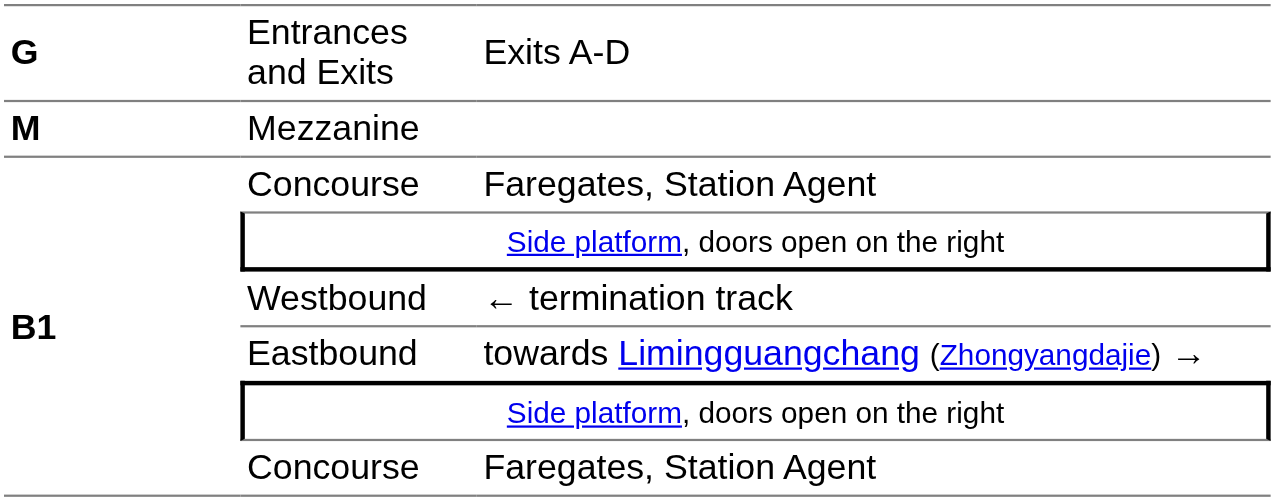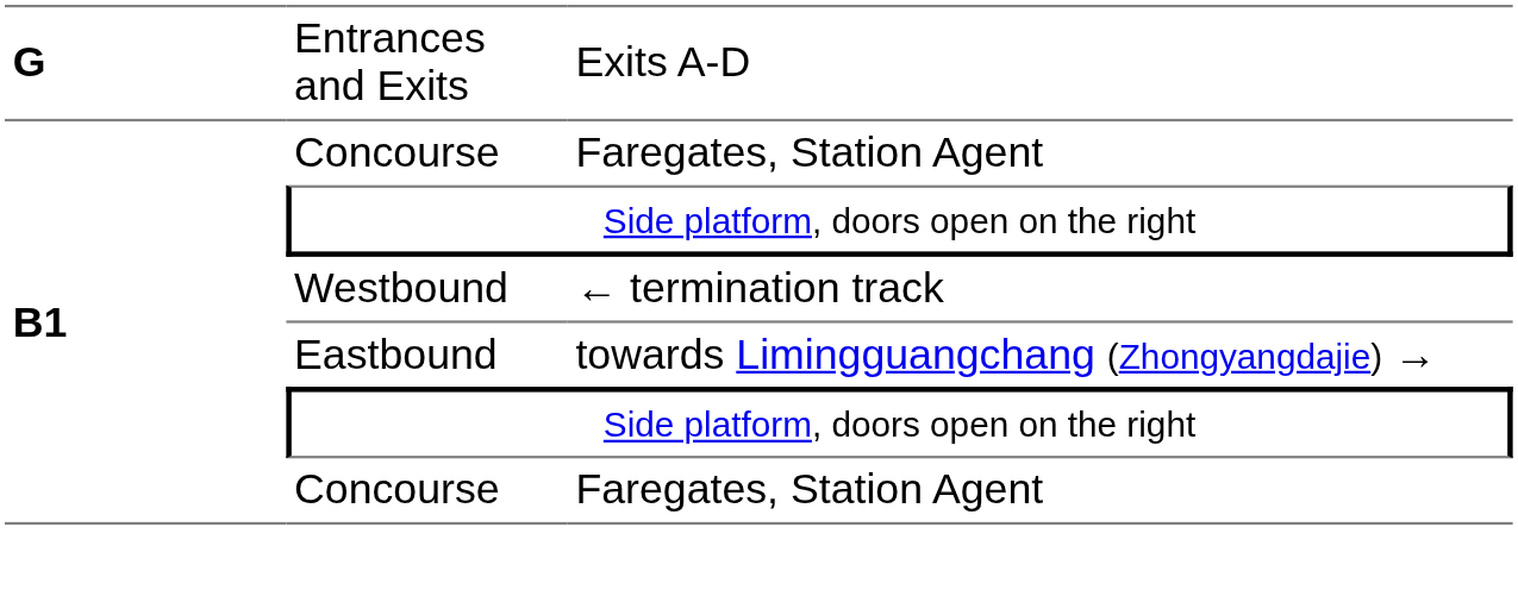- row: M | Mezzanine
